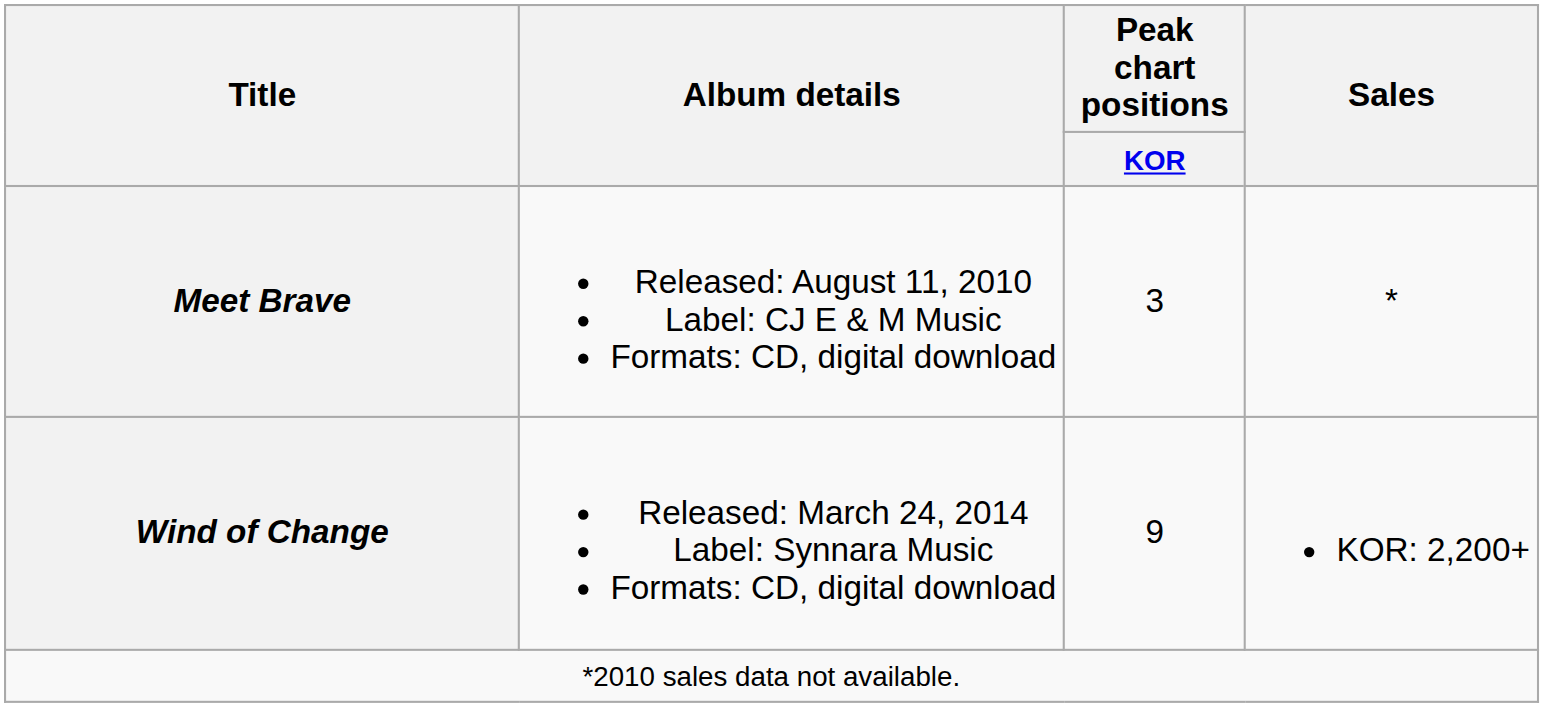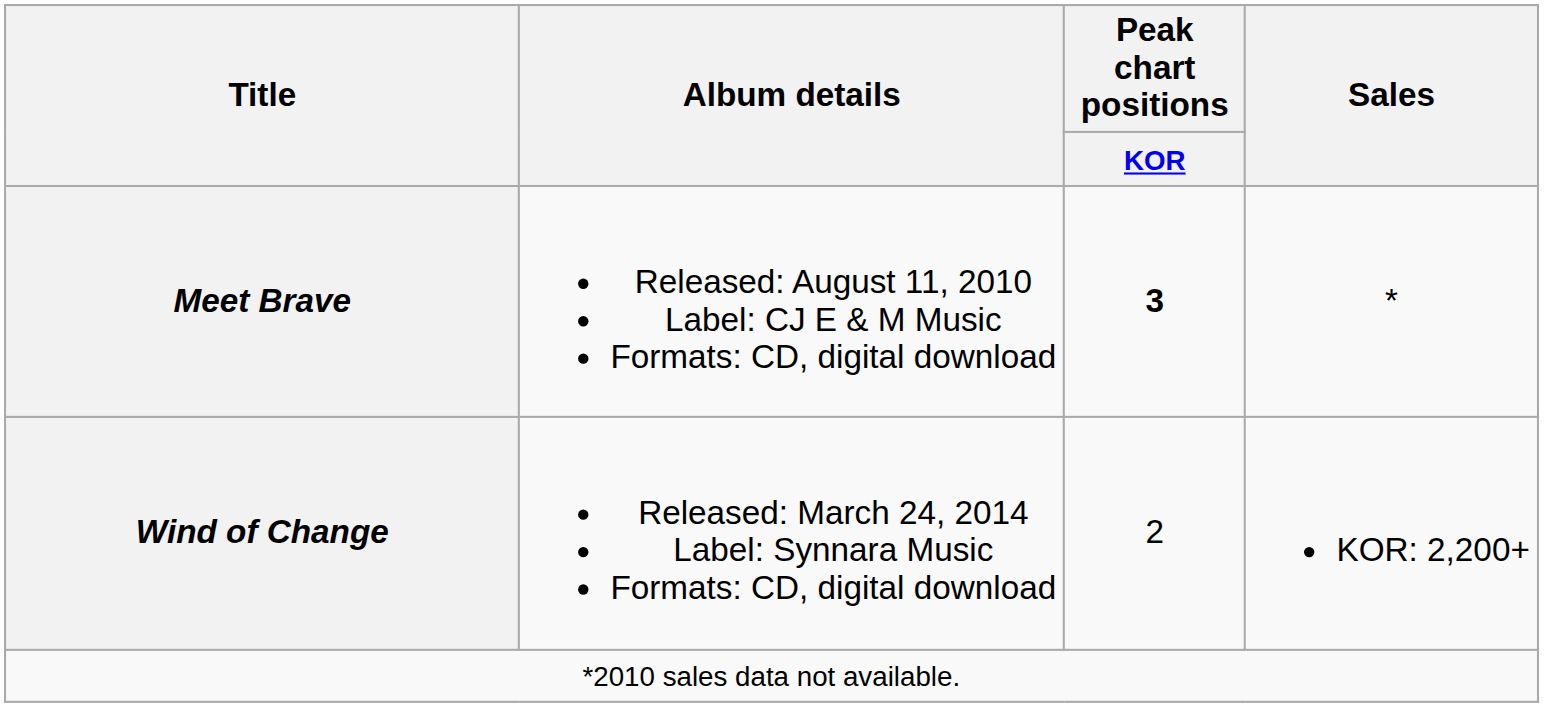Meet Brave | Peak chart positions / KOR: normal -> bold
Wind of Change | Peak chart positions / KOR: 9 -> 2
